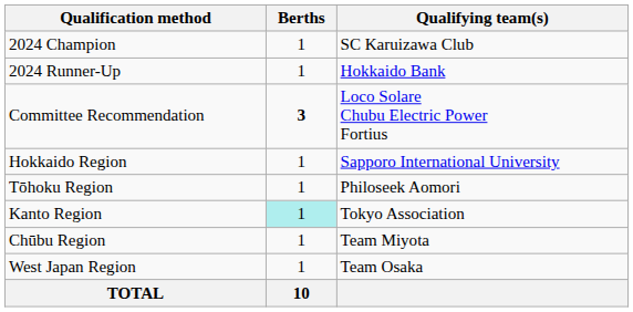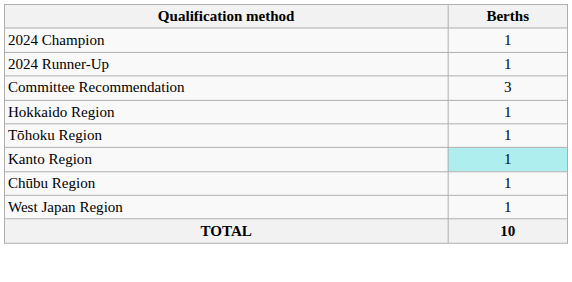- column: Qualifying team(s) | SC Karuizawa Club | Hokkaido Bank | Loco Solare Chubu Electric Power Fortius | Sapporo International University | Philoseek Aomori | Tokyo Association | Team Miyota | Team Osaka
Committee Recommendation | Berths: bold -> normal
